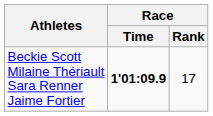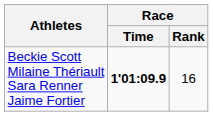Beckie Scott Milaine Thériault Sara Renner Jaime Fortier | Race / Rank: 17 -> 16
